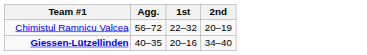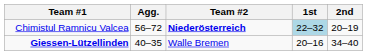+ column: Team #2 | Niederösterreich | Walle Bremen
Chimistul Ramnicu Valcea | 1st: no background -> lightblue background
